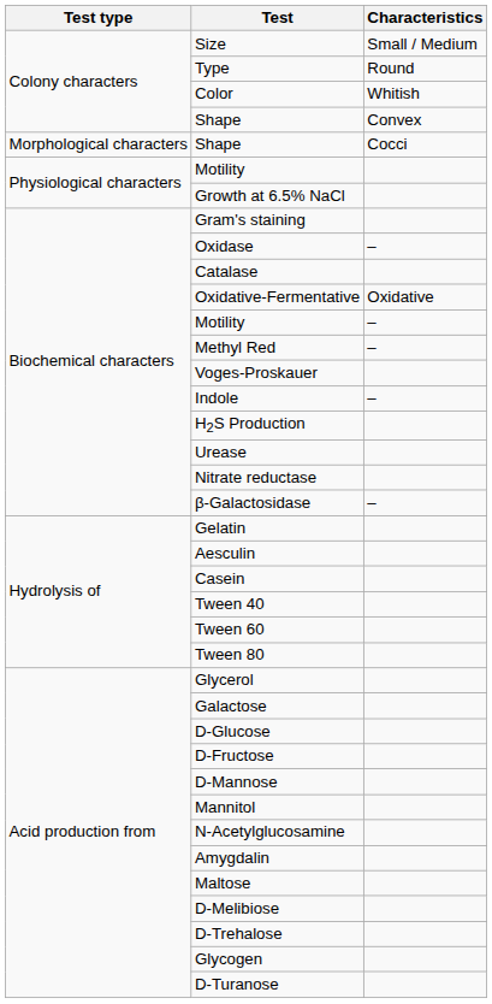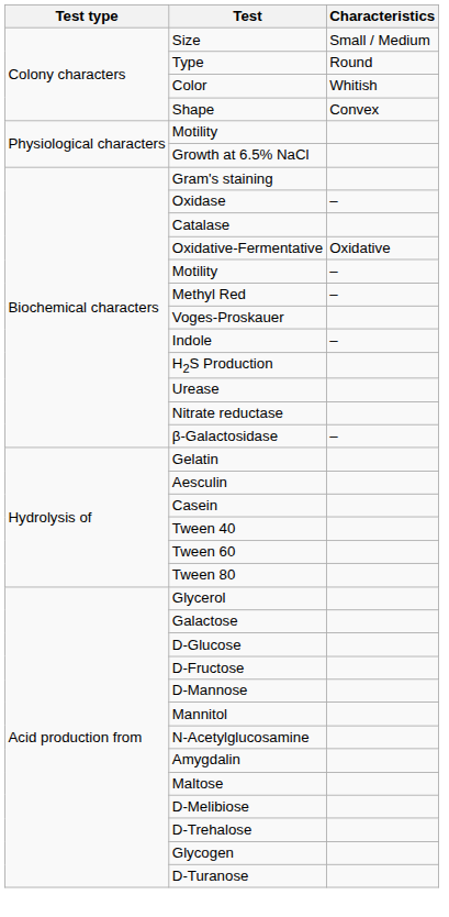- row: Morphological characters | Shape | Cocci
